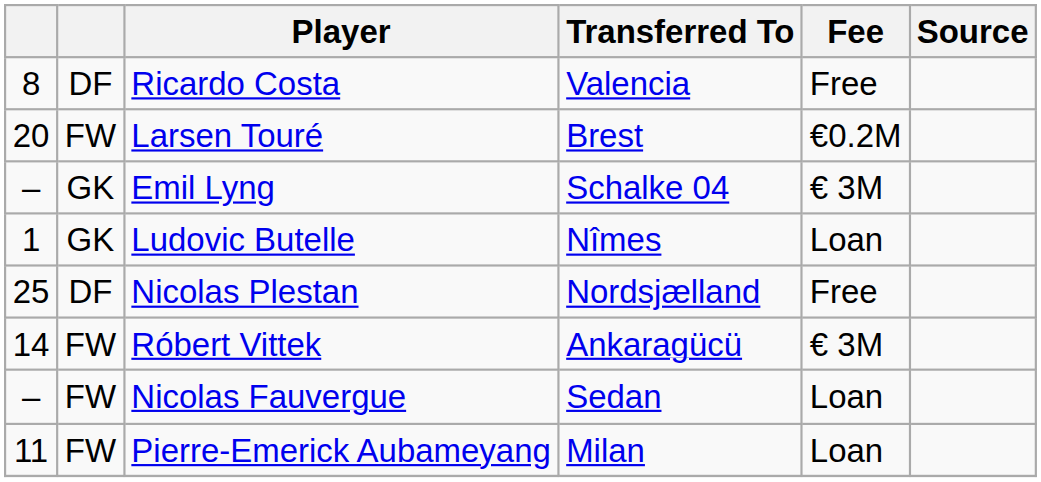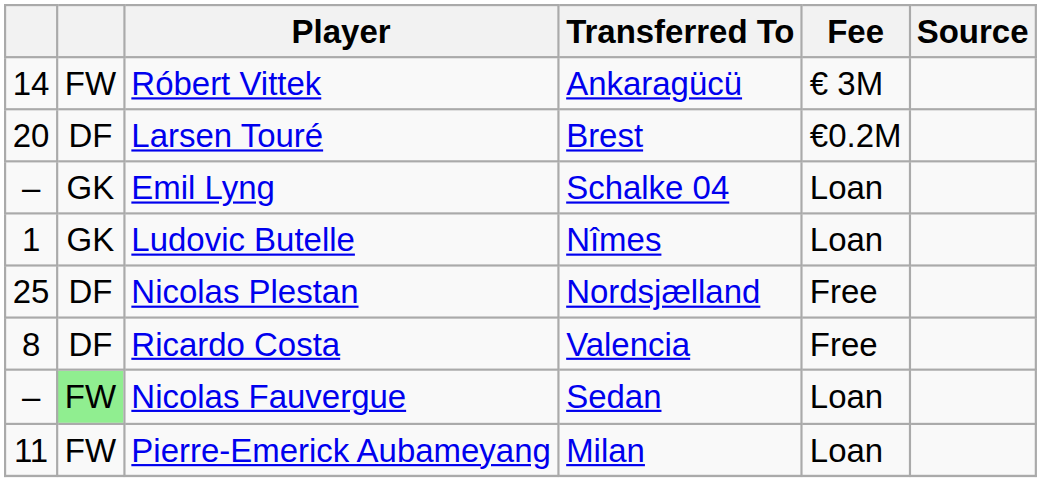rows swapped: Róbert Vittek <-> Ricardo Costa
Larsen Touré | column 2: FW -> DF
Emil Lyng | Fee: € 3M -> Loan
Nicolas Fauvergue | column 2: no background -> lightgreen background
